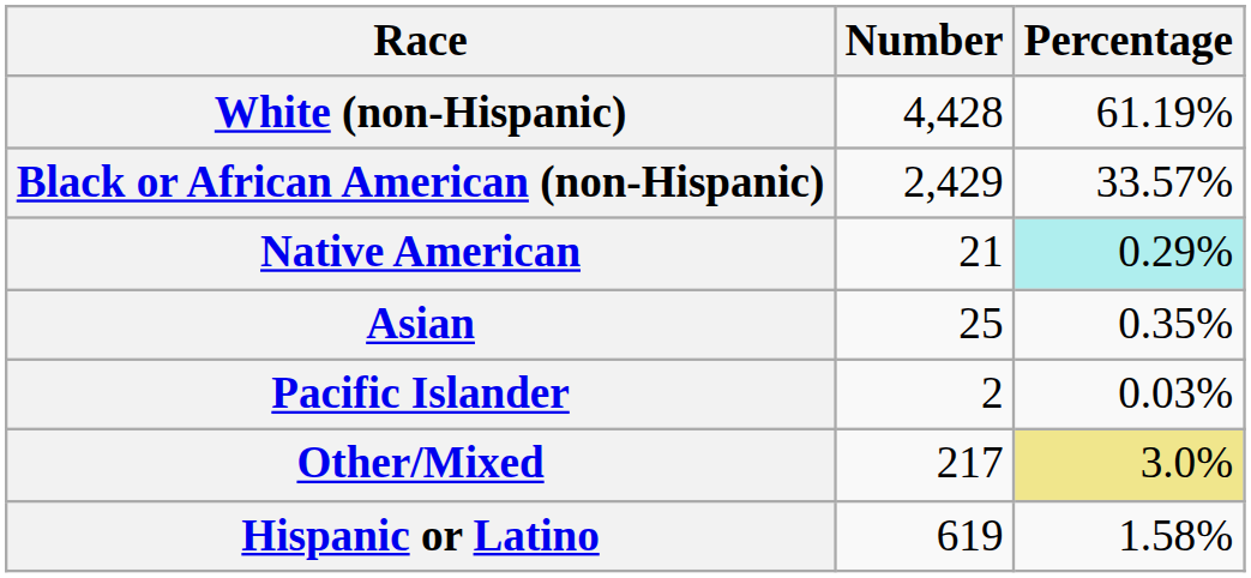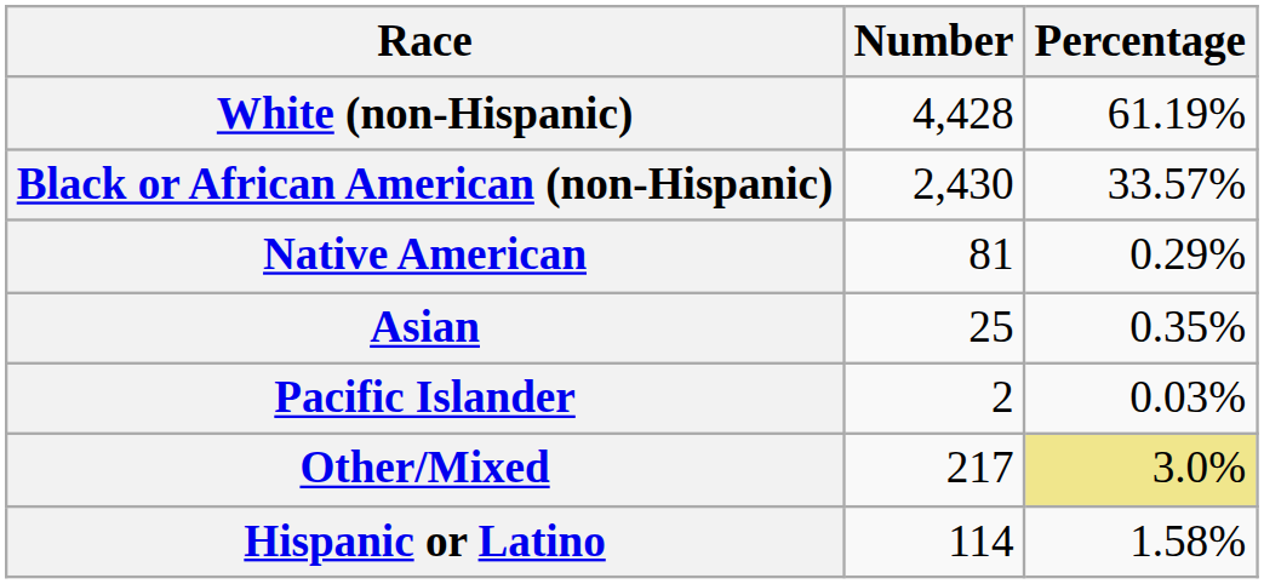Black or African American (non-Hispanic) | Number: 2,429 -> 2,430
Native American | Number: 21 -> 81
Native American | Percentage: paleturquoise background -> no background
Hispanic or Latino | Number: 619 -> 114
